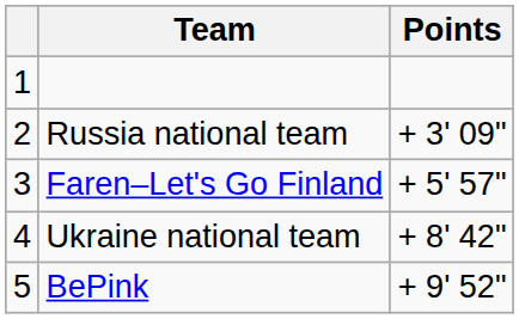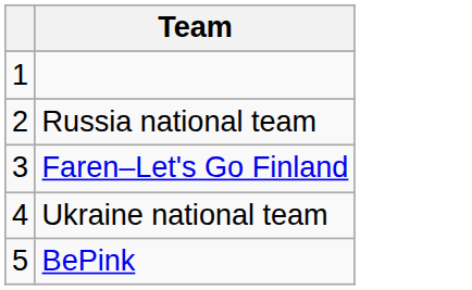- column: Points | + 3' 09" | + 5' 57" | + 8' 42" | + 9' 52"
